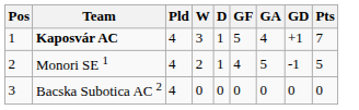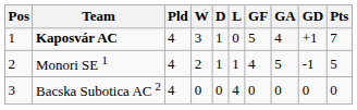+ column: L | 0 | 1 | 4
